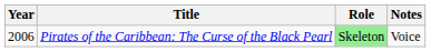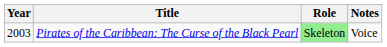Pirates of the Caribbean: The Curse of the Black Pearl | Year: 2006 -> 2003
